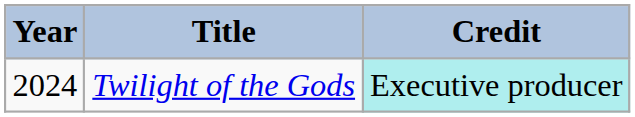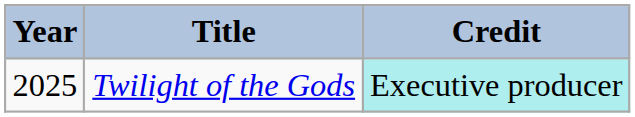Twilight of the Gods | Year: 2024 -> 2025
